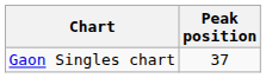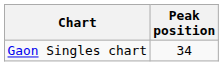Gaon Singles chart | Peak position: 37 -> 34
